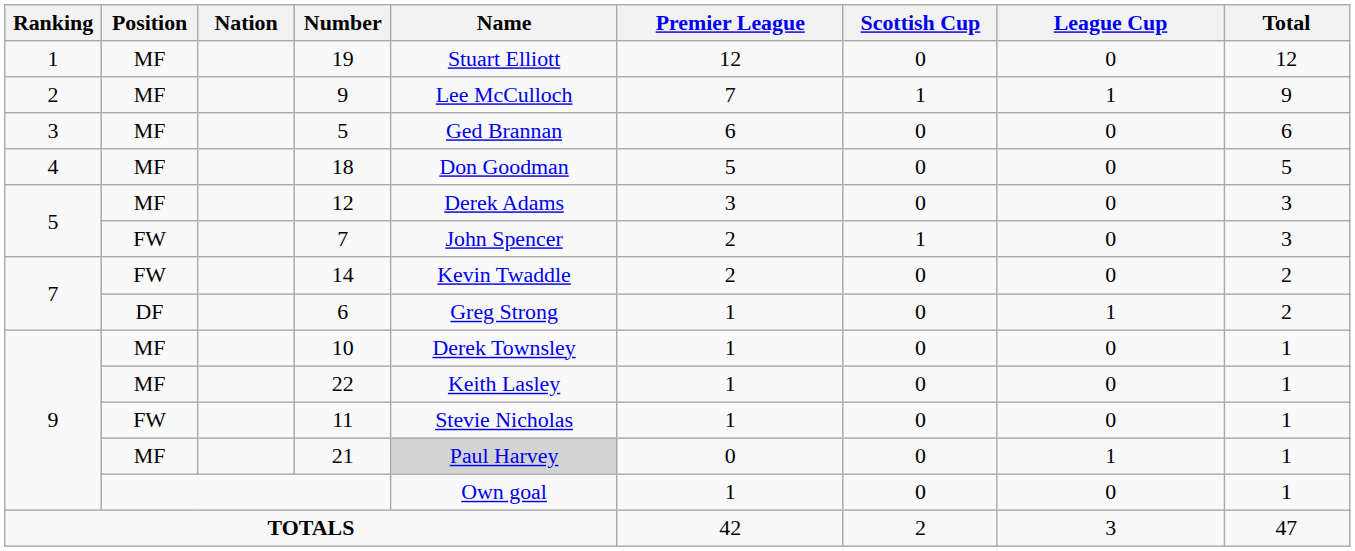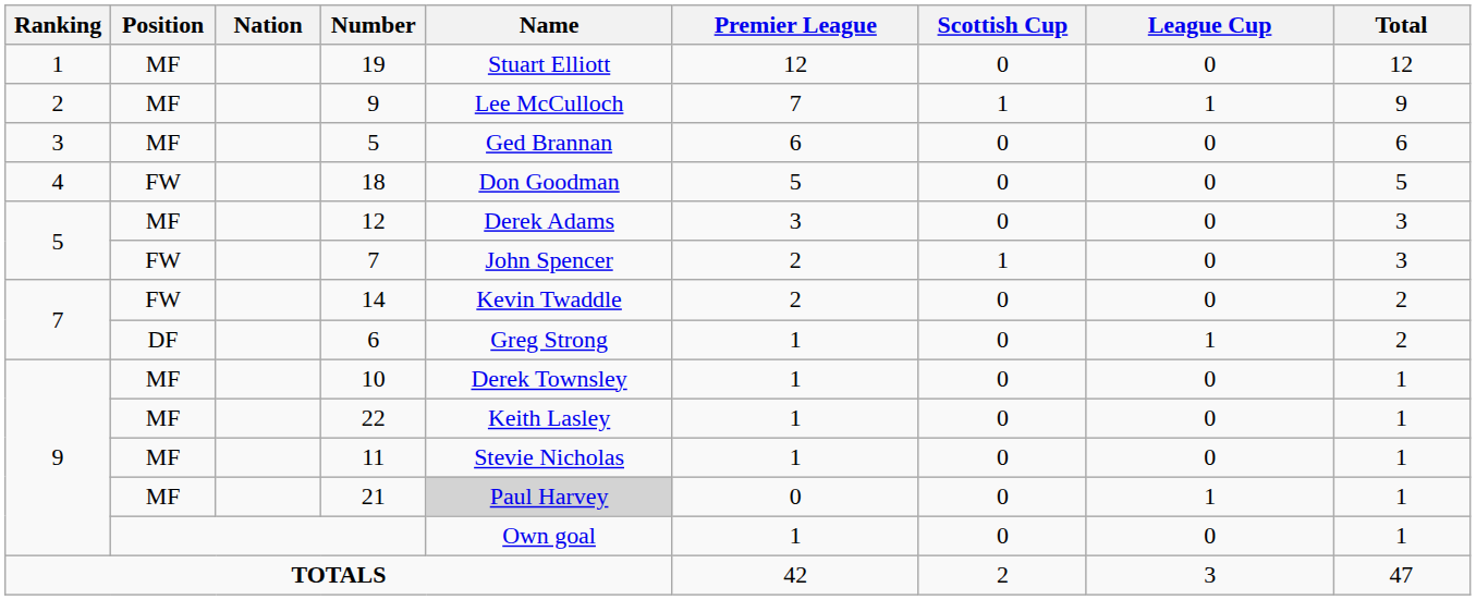18 | Position: MF -> FW
11 | Position: FW -> MF
